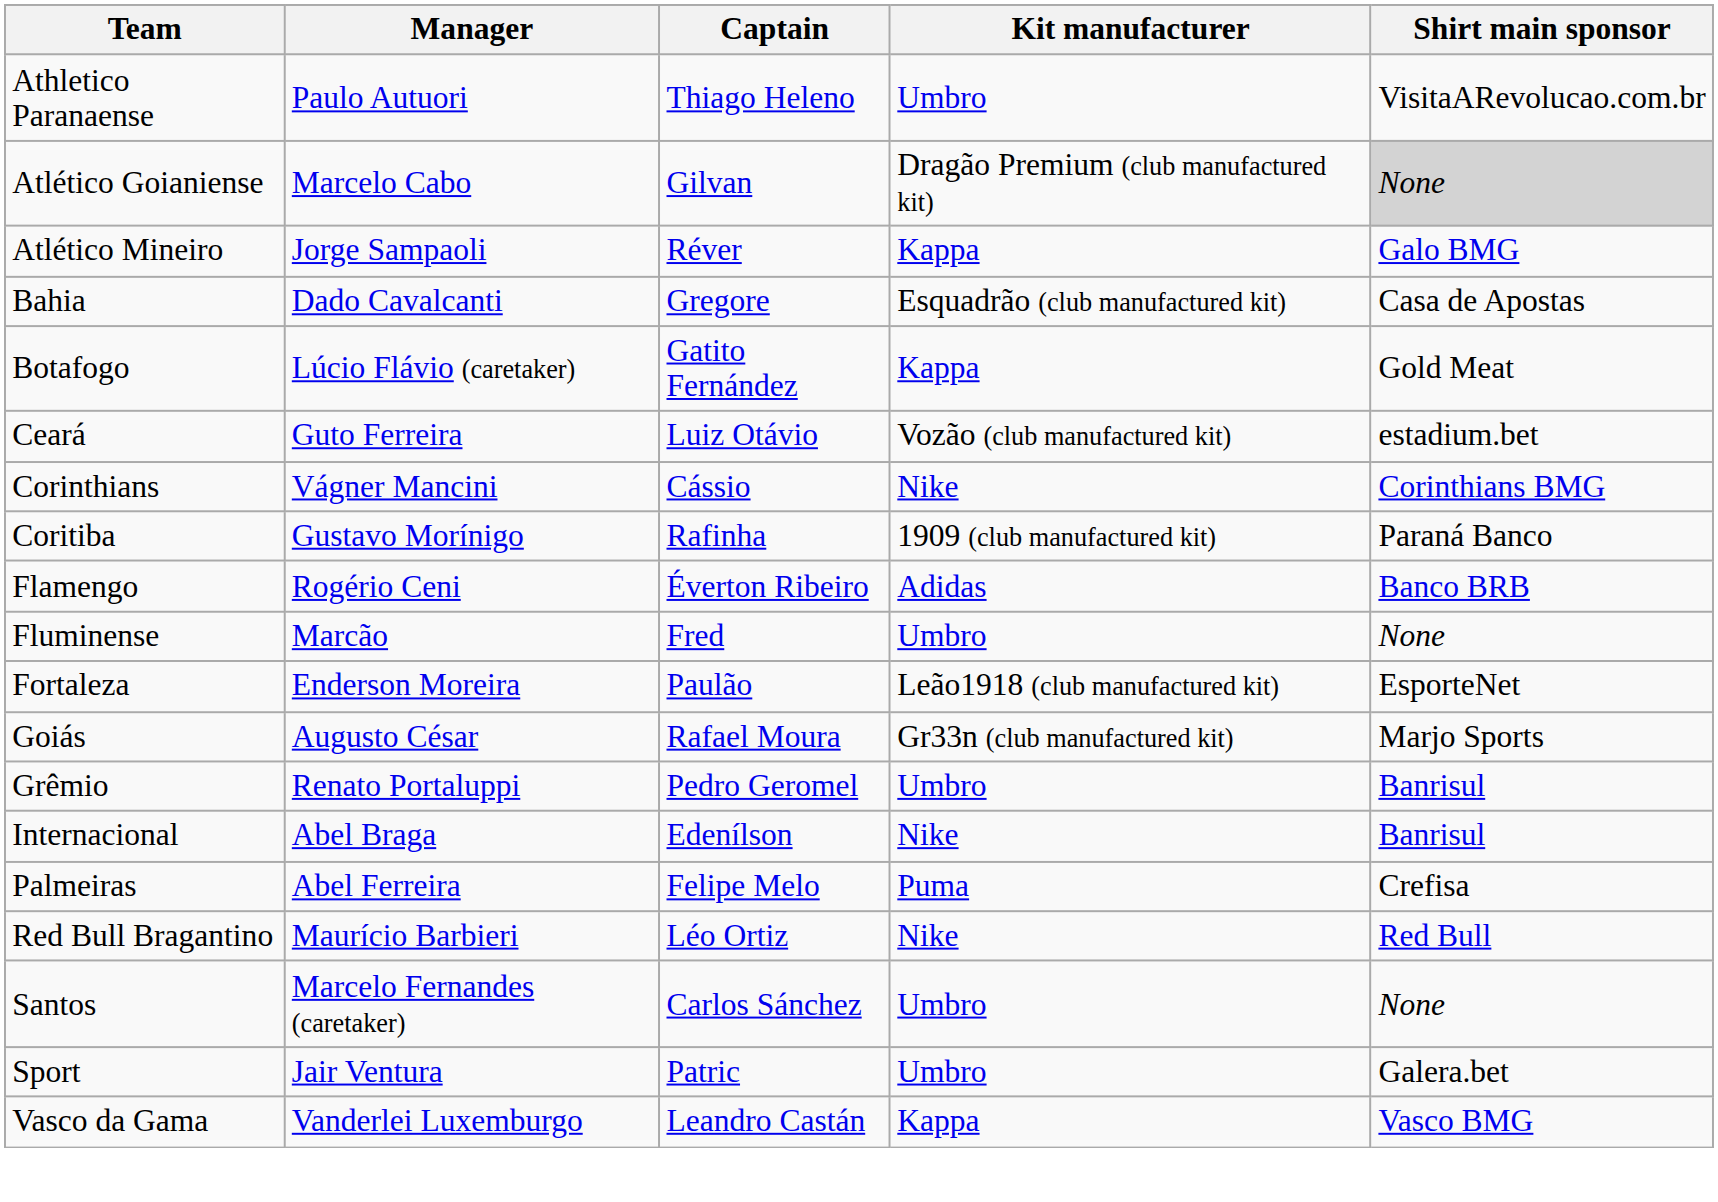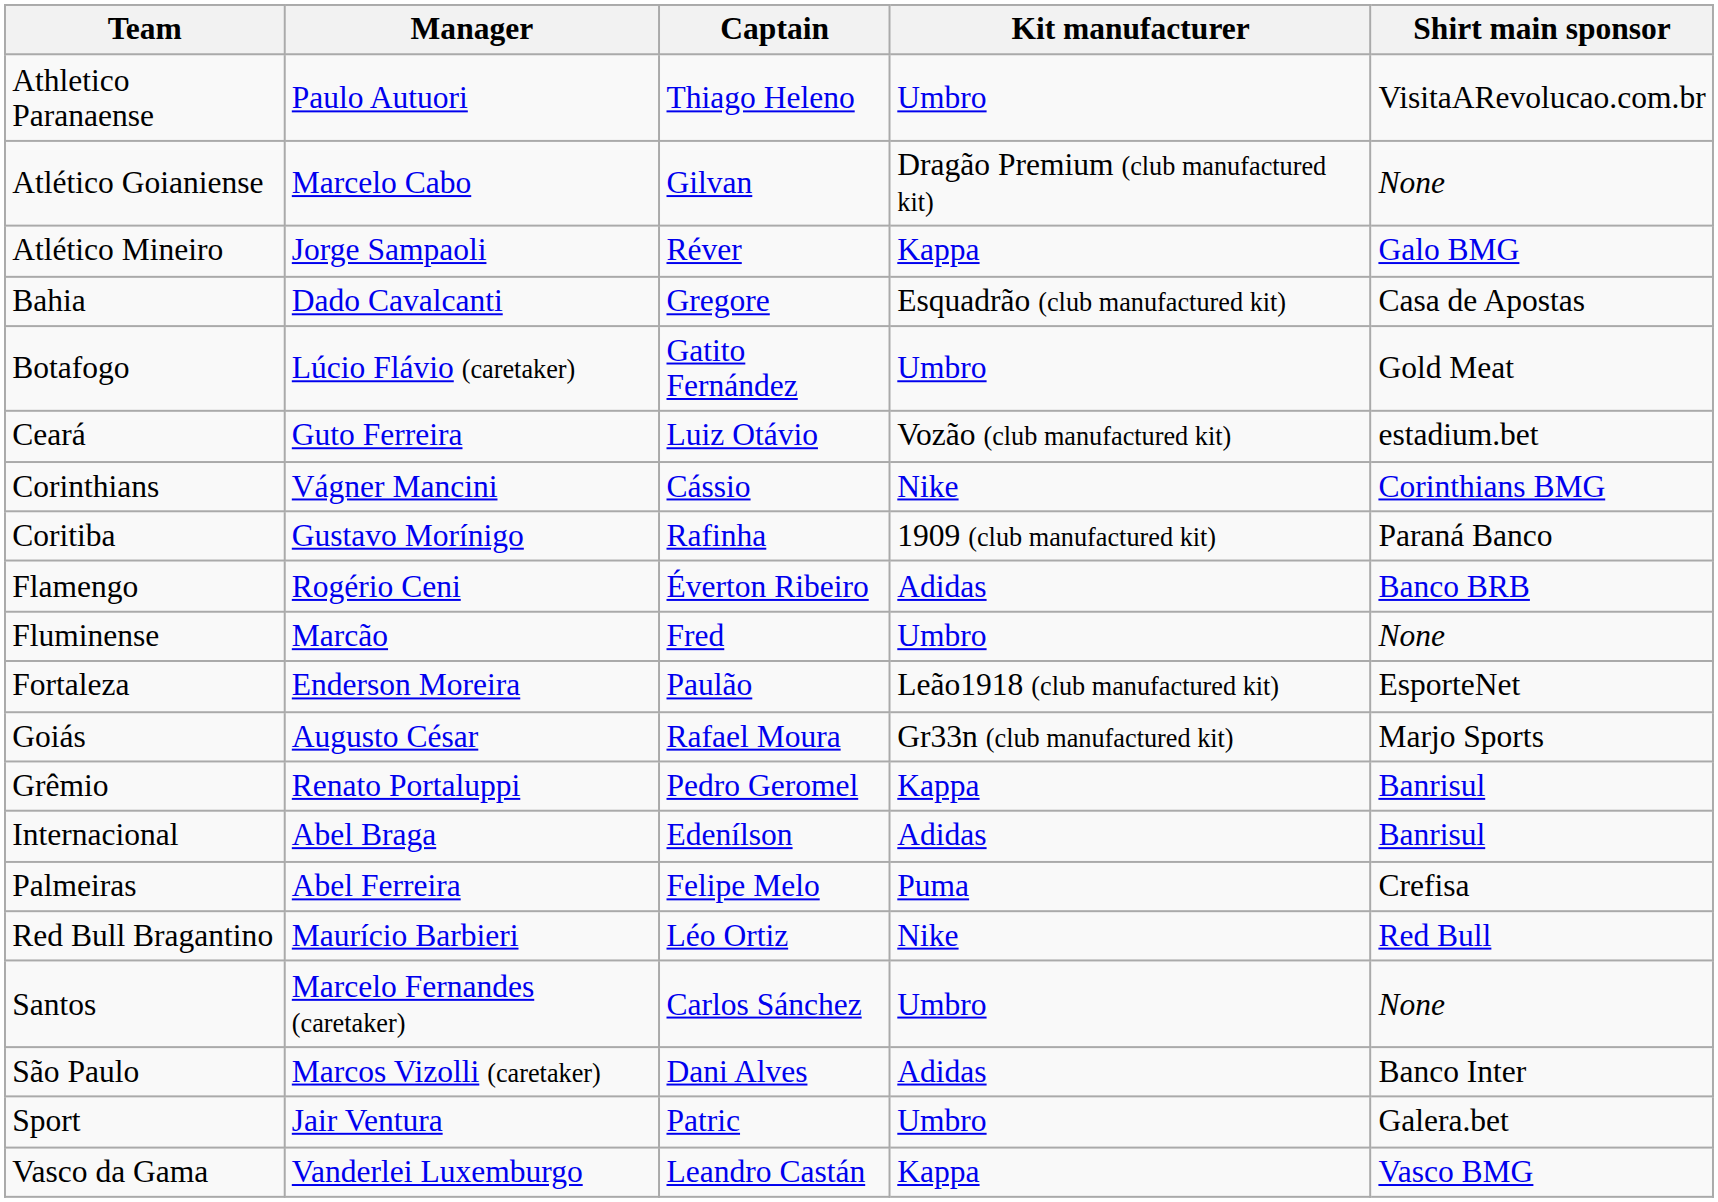Atlético Goianiense | Shirt main sponsor: lightgrey background -> no background
Botafogo | Kit manufacturer: Kappa -> Umbro
Grêmio | Kit manufacturer: Umbro -> Kappa
Internacional | Kit manufacturer: Nike -> Adidas
+ row: São Paulo | Marcos Vizolli (caretaker) | Dani Alves | Adidas | Banco Inter
